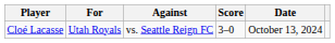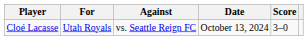columns swapped: Score <-> Date
